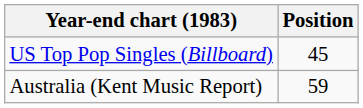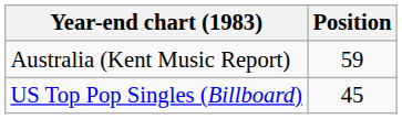rows swapped: Australia (Kent Music Report) <-> US Top Pop Singles (Billboard)
